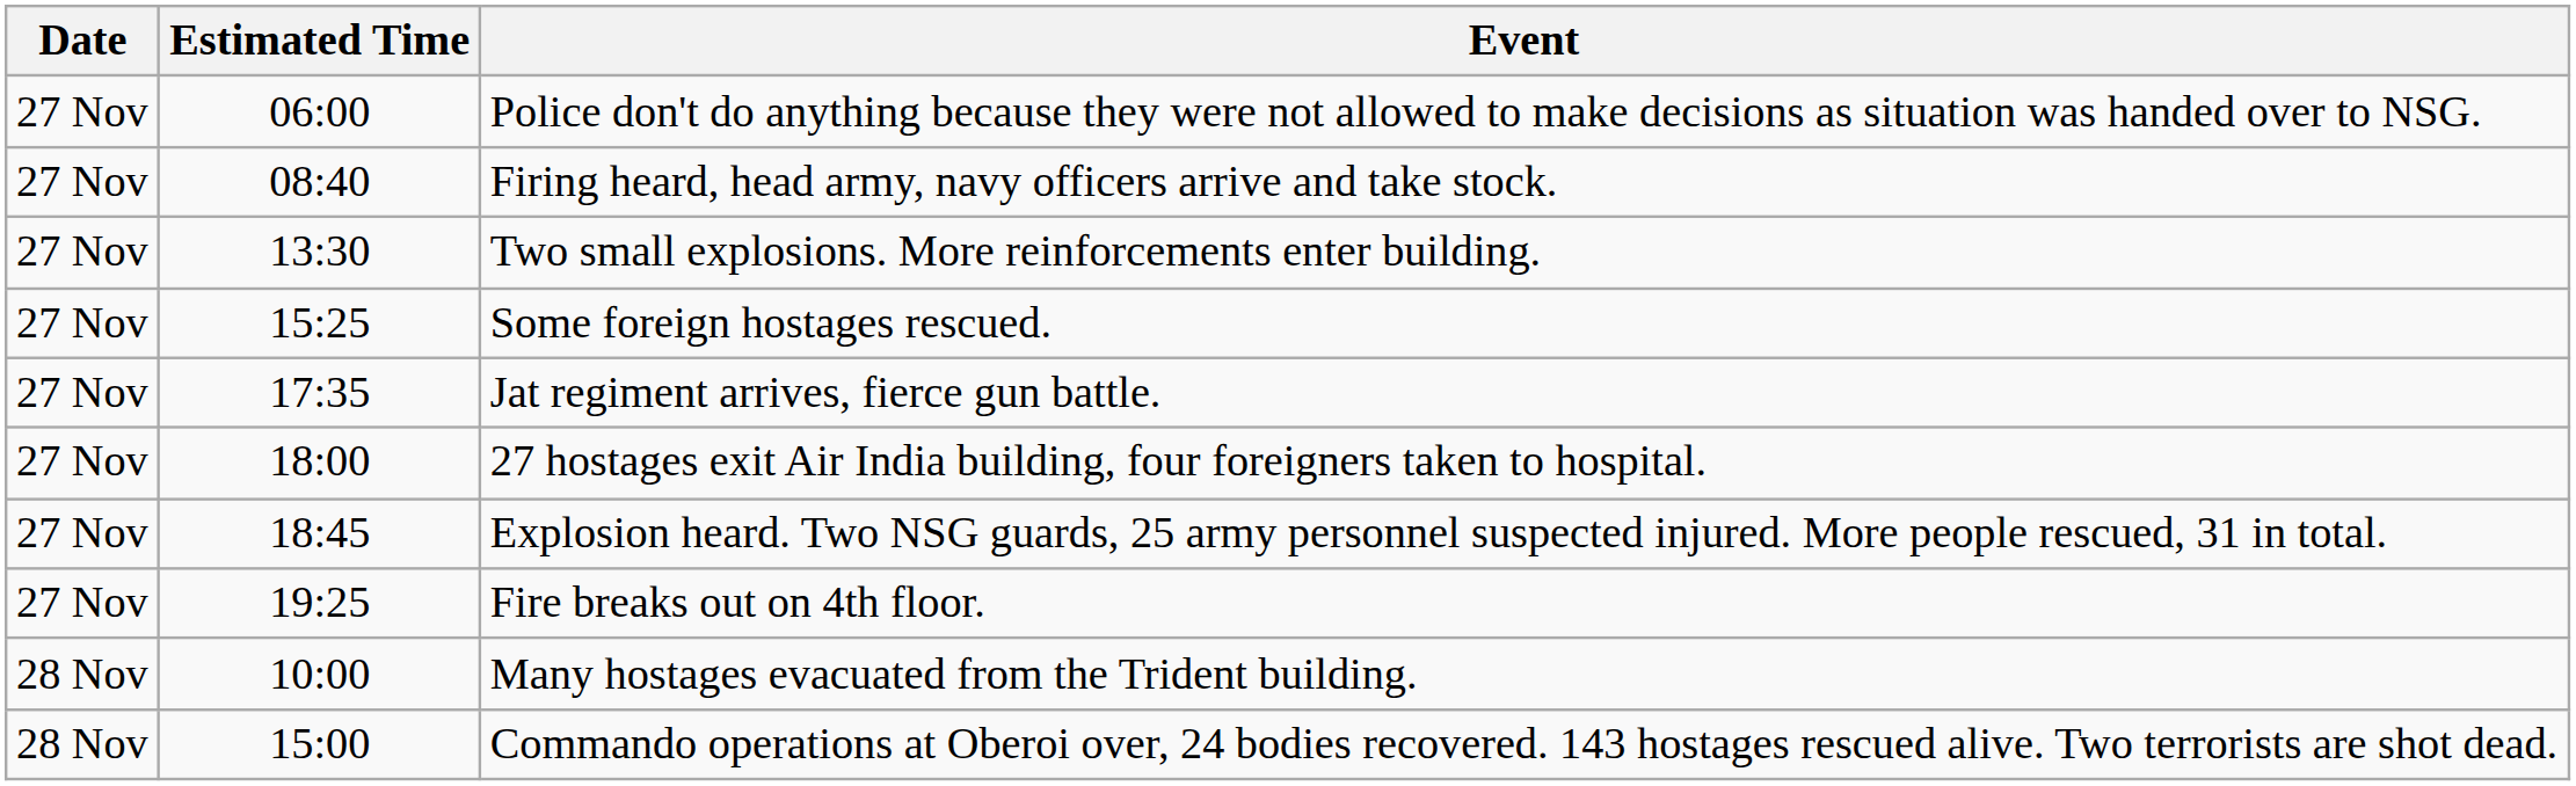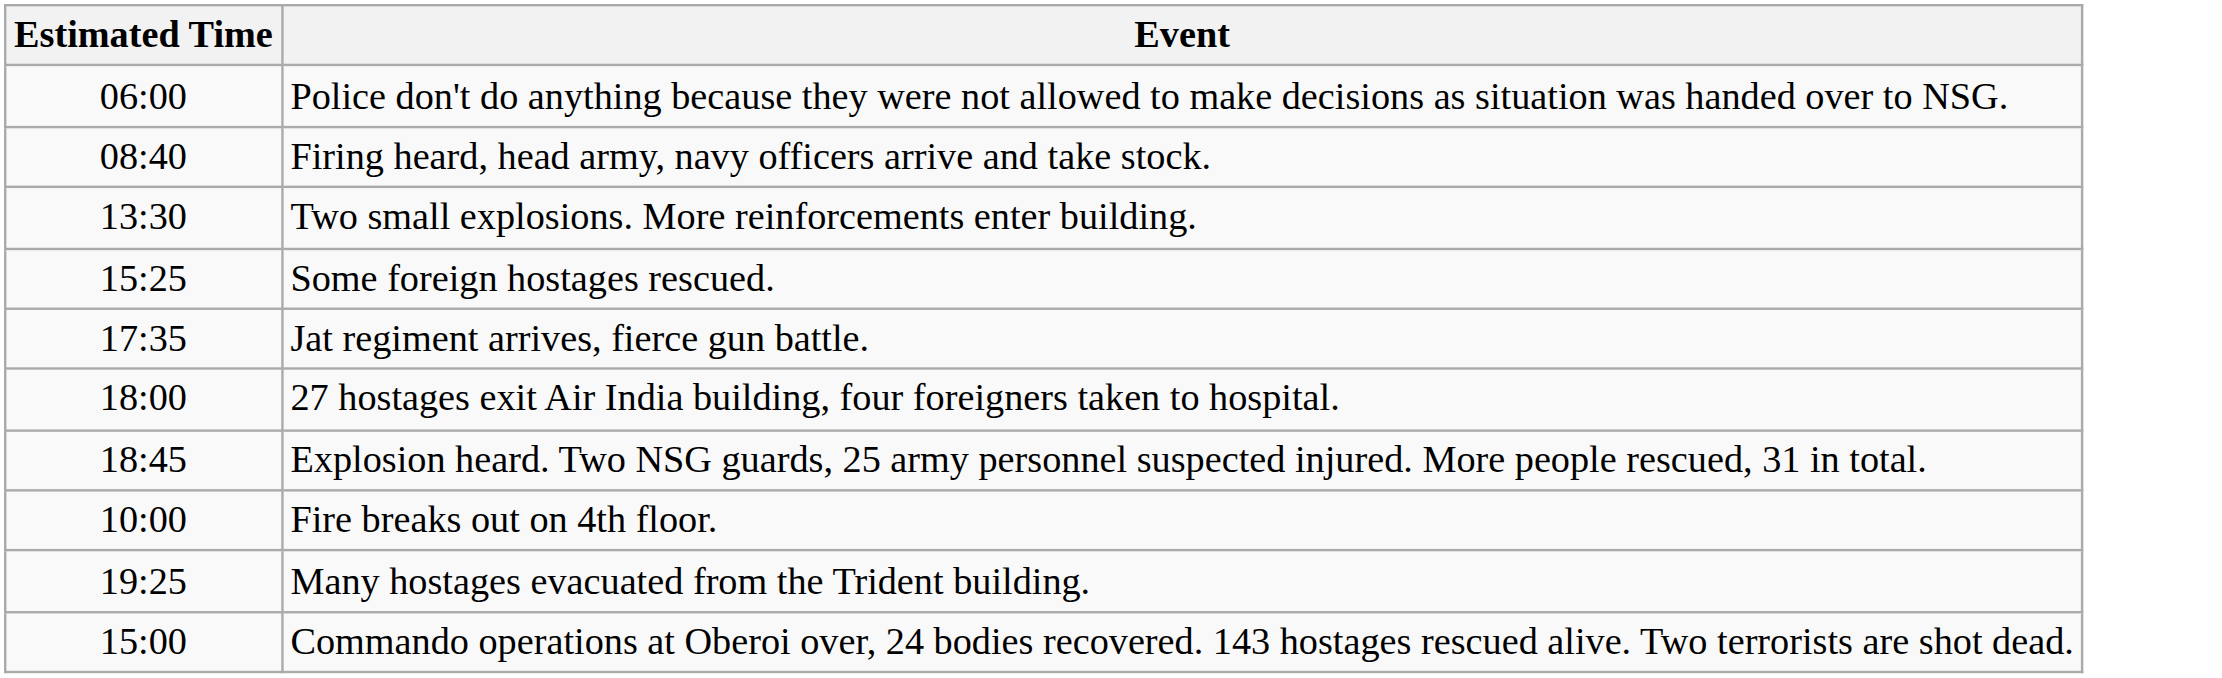- column: Date | 27 Nov | 27 Nov | 27 Nov | 27 Nov | 27 Nov | 27 Nov | 27 Nov | 27 Nov | 28 Nov | 28 Nov
Fire breaks out on 4th floor. | Estimated Time: 19:25 -> 10:00
Many hostages evacuated from the Trident building. | Estimated Time: 10:00 -> 19:25
